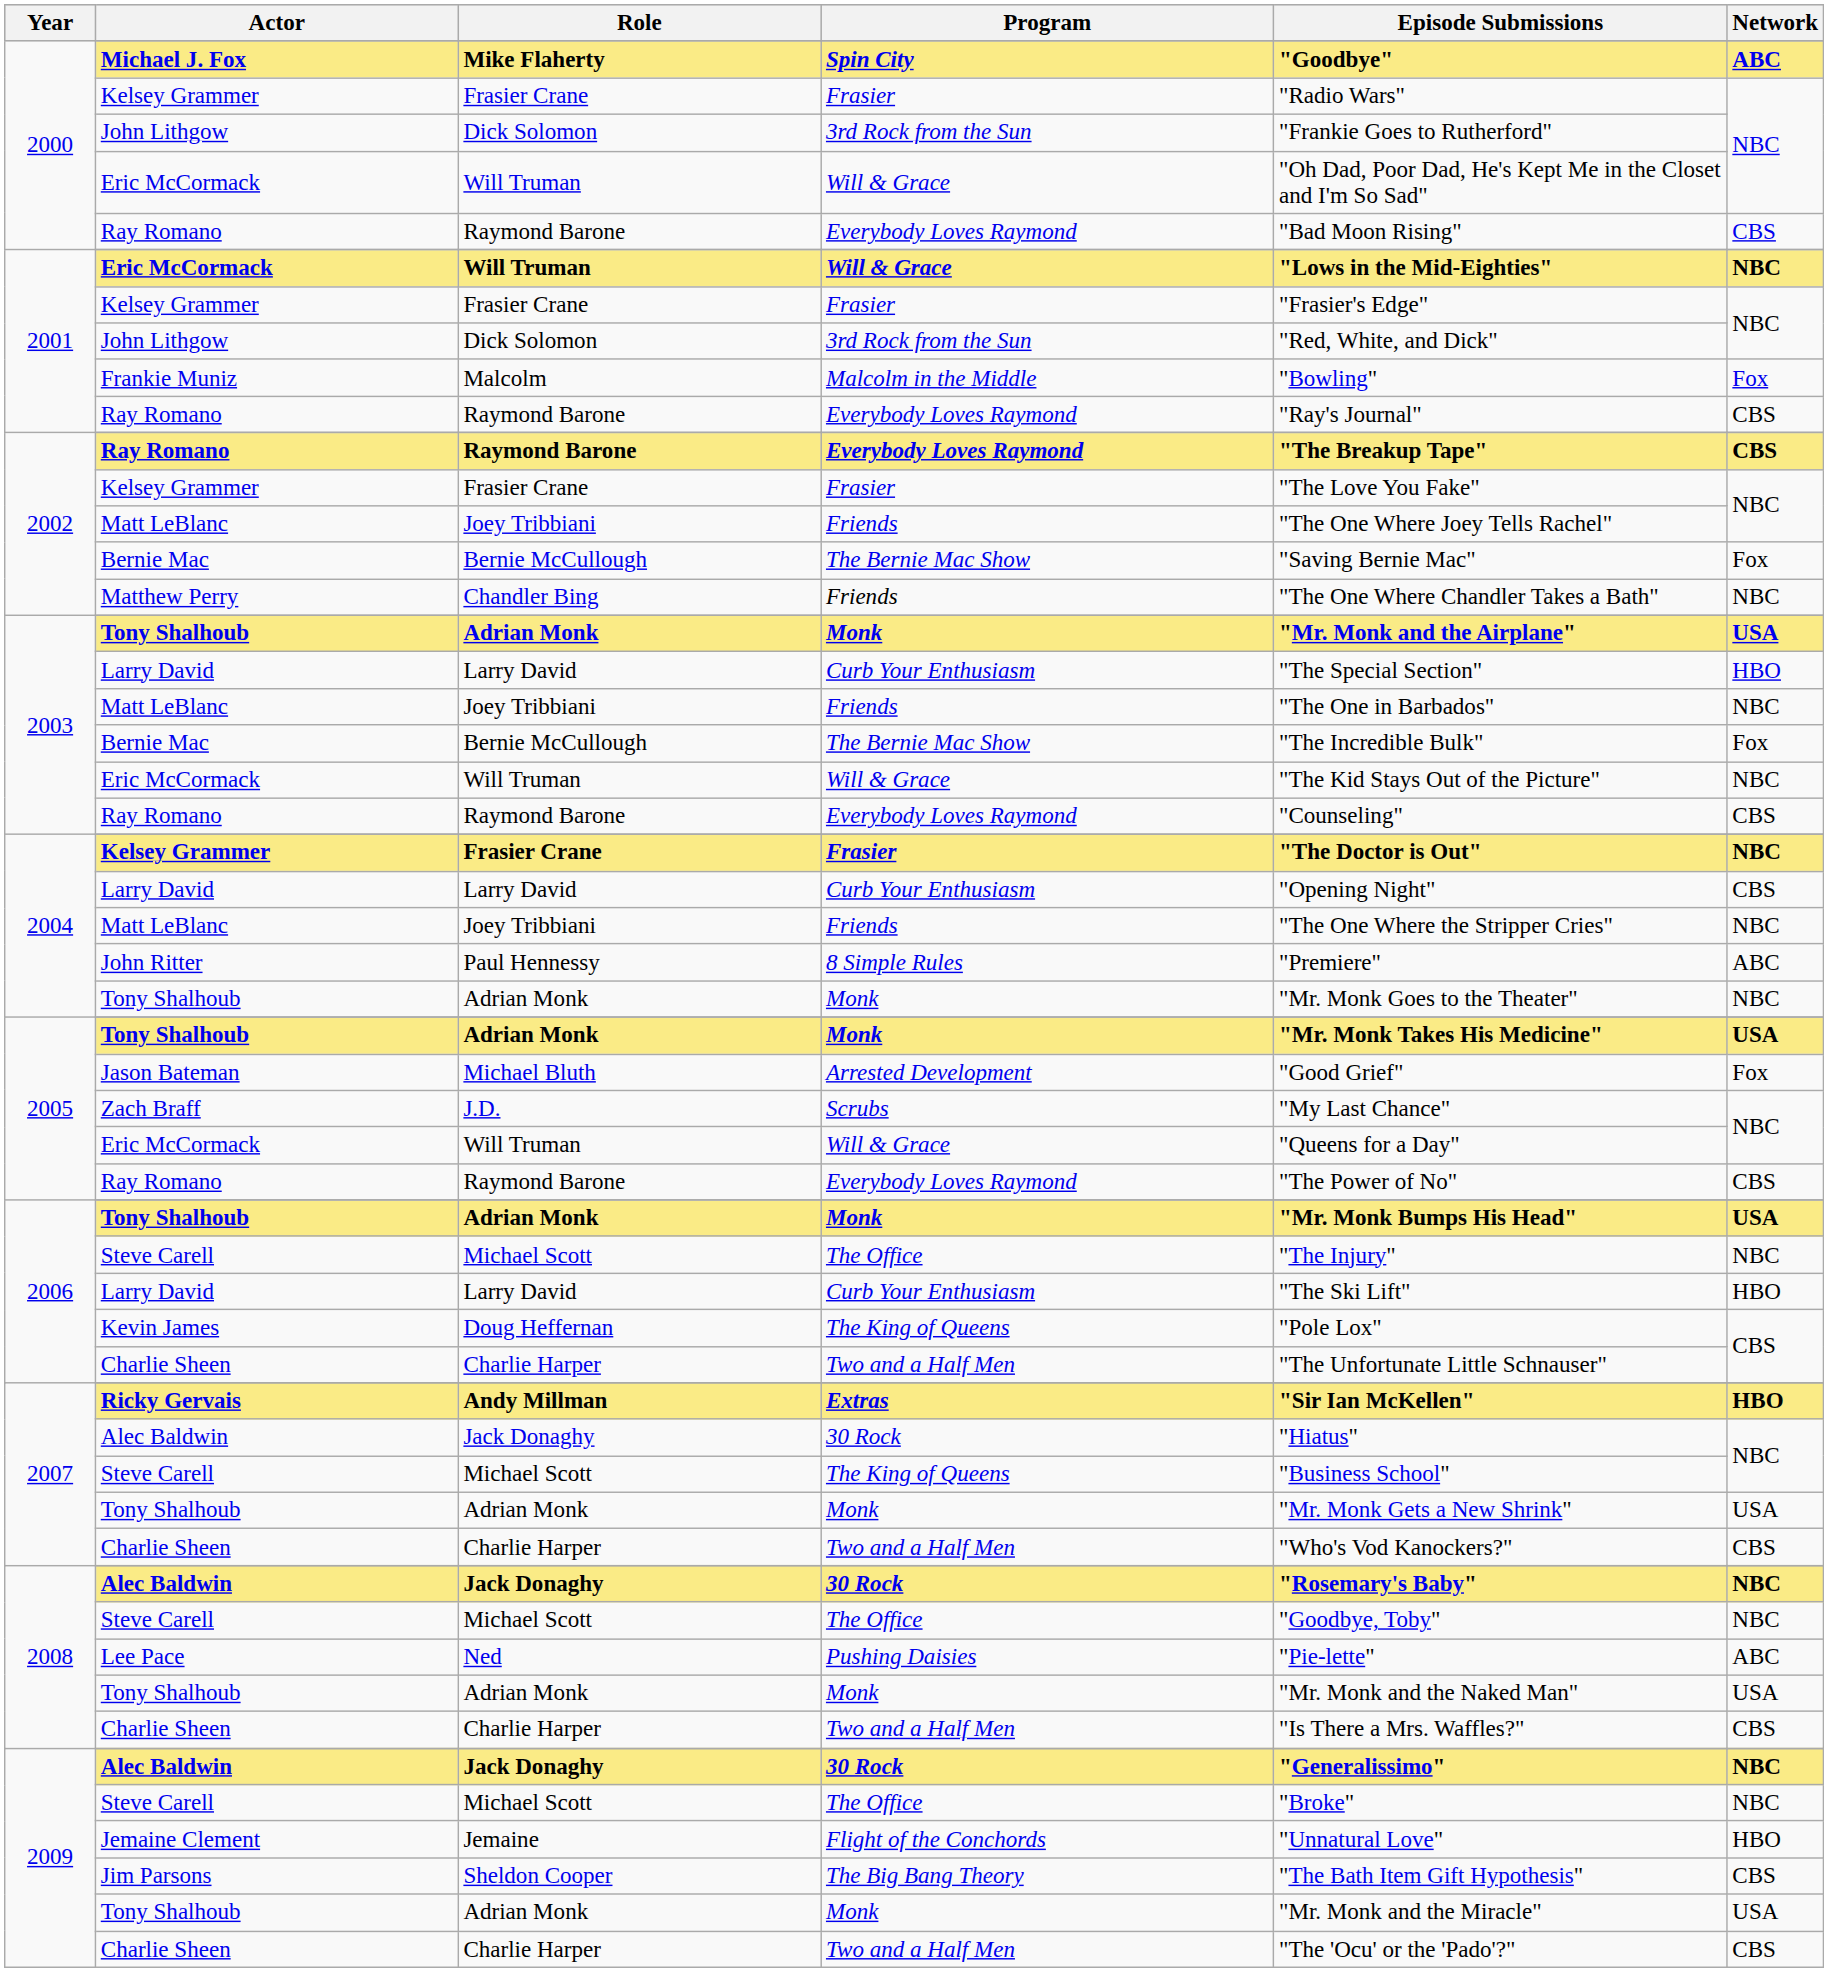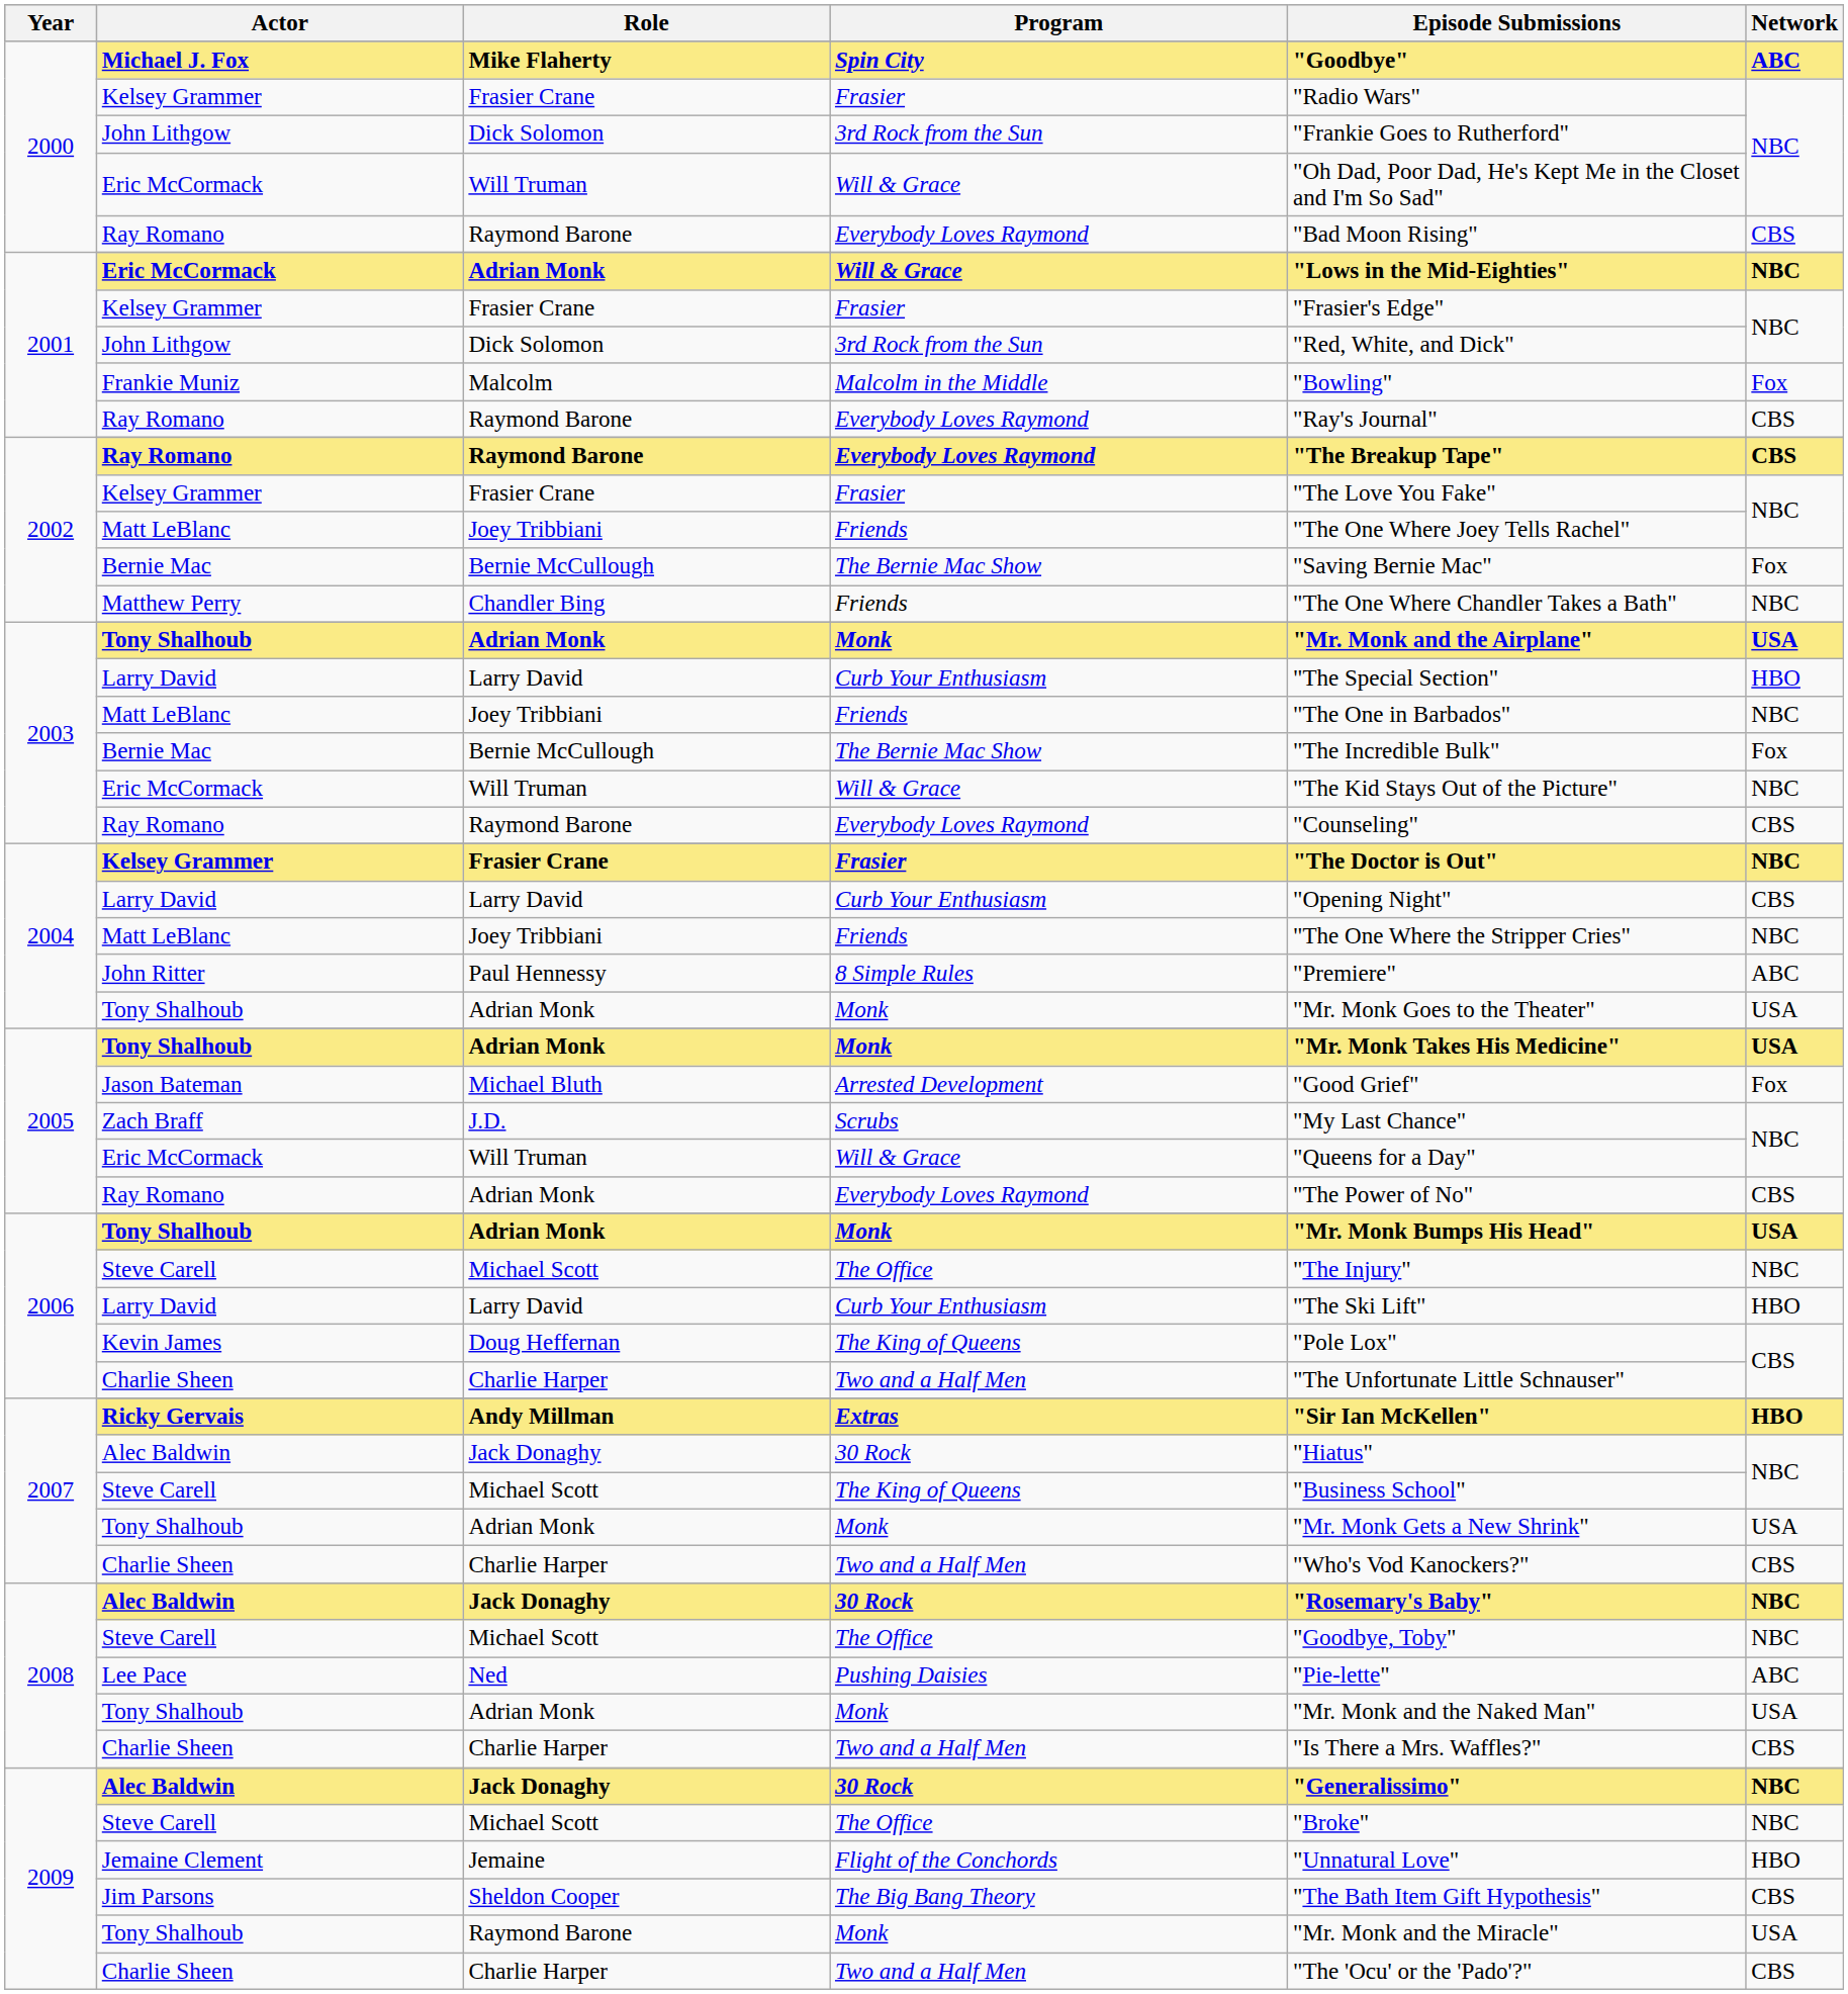2001 / Eric McCormack | Role: Will Truman -> Adrian Monk
2004 / Tony Shalhoub | Network: NBC -> USA
2005 / Ray Romano | Role: Raymond Barone -> Adrian Monk
2009 / Tony Shalhoub | Role: Adrian Monk -> Raymond Barone
